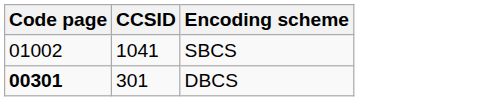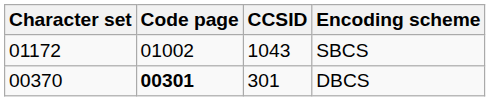+ column: Character set | 01172 | 00370
SBCS | CCSID: 1041 -> 1043
